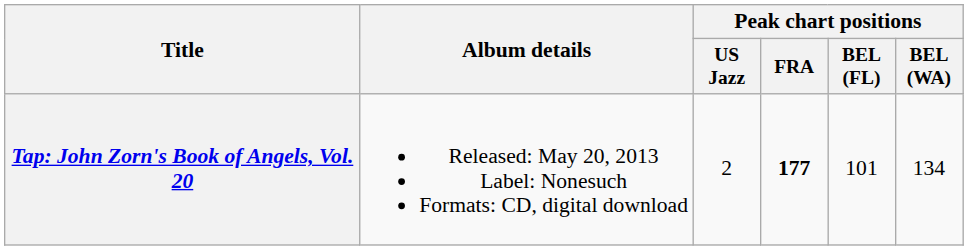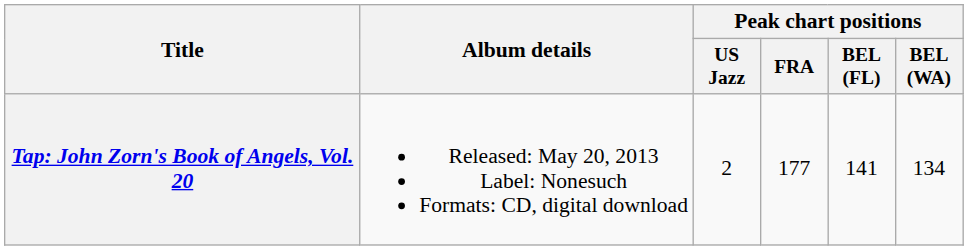Tap: John Zorn's Book of Angels, Vol. 20 | Peak chart positions / FRA: bold -> normal
Tap: John Zorn's Book of Angels, Vol. 20 | Peak chart positions / BEL (FL): 101 -> 141
